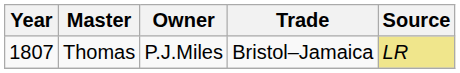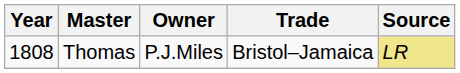Thomas | Year: 1807 -> 1808
